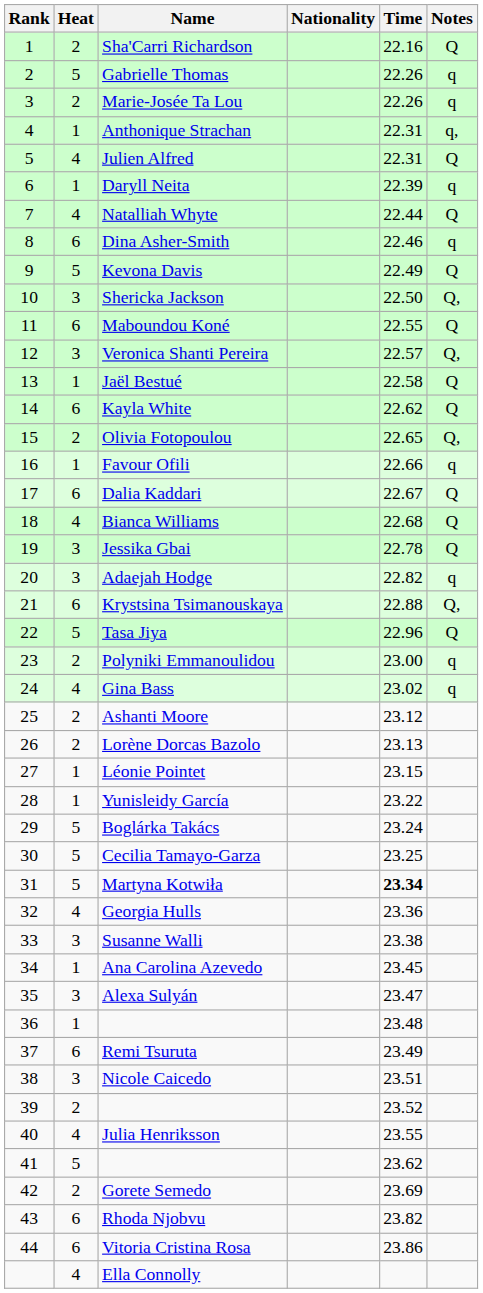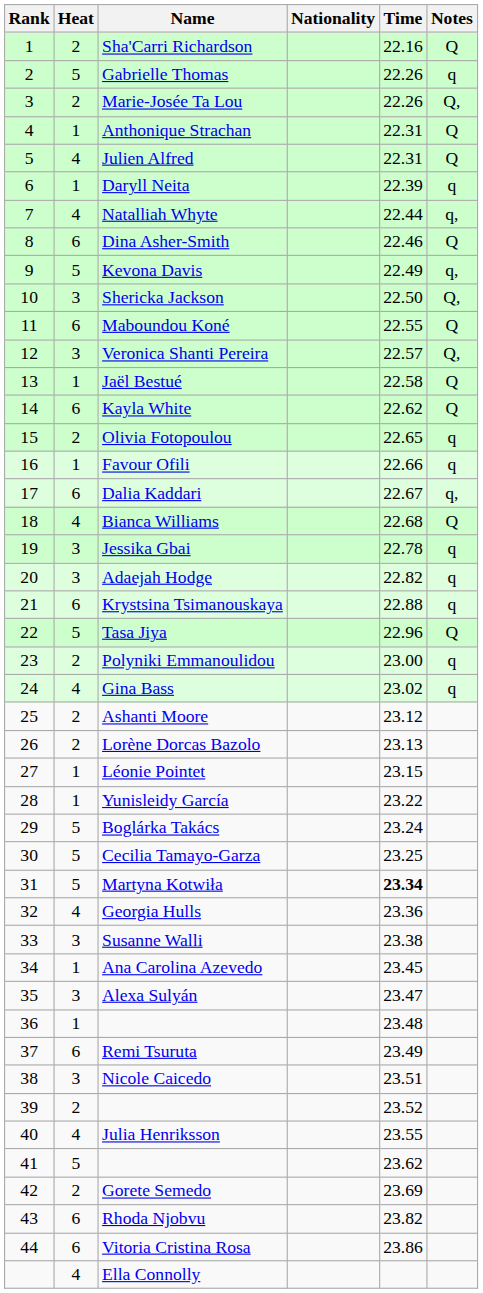Marie-Josée Ta Lou | Notes: q -> Q,
Anthonique Strachan | Notes: q, -> Q
Natalliah Whyte | Notes: Q -> q,
Dina Asher-Smith | Notes: q -> Q
Kevona Davis | Notes: Q -> q,
Olivia Fotopoulou | Notes: Q, -> q
Dalia Kaddari | Notes: Q -> q,
Jessika Gbai | Notes: Q -> q
Krystsina Tsimanouskaya | Notes: Q, -> q
